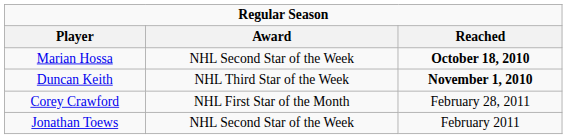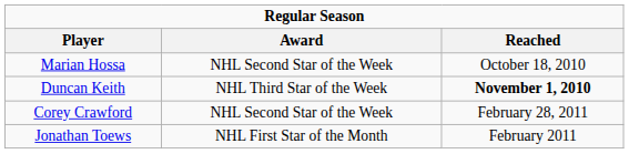Marian Hossa | Reached: bold -> normal
Corey Crawford | Award: NHL First Star of the Month -> NHL Second Star of the Week
Jonathan Toews | Award: NHL Second Star of the Week -> NHL First Star of the Month
